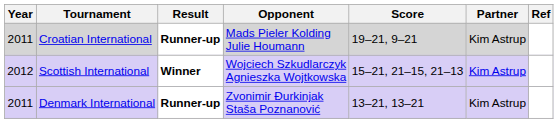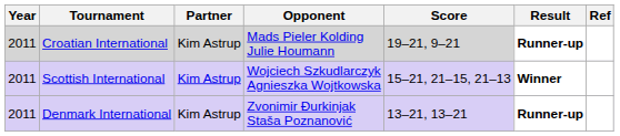columns swapped: Partner <-> Result
Scottish International | Year: 2012 -> 2011
